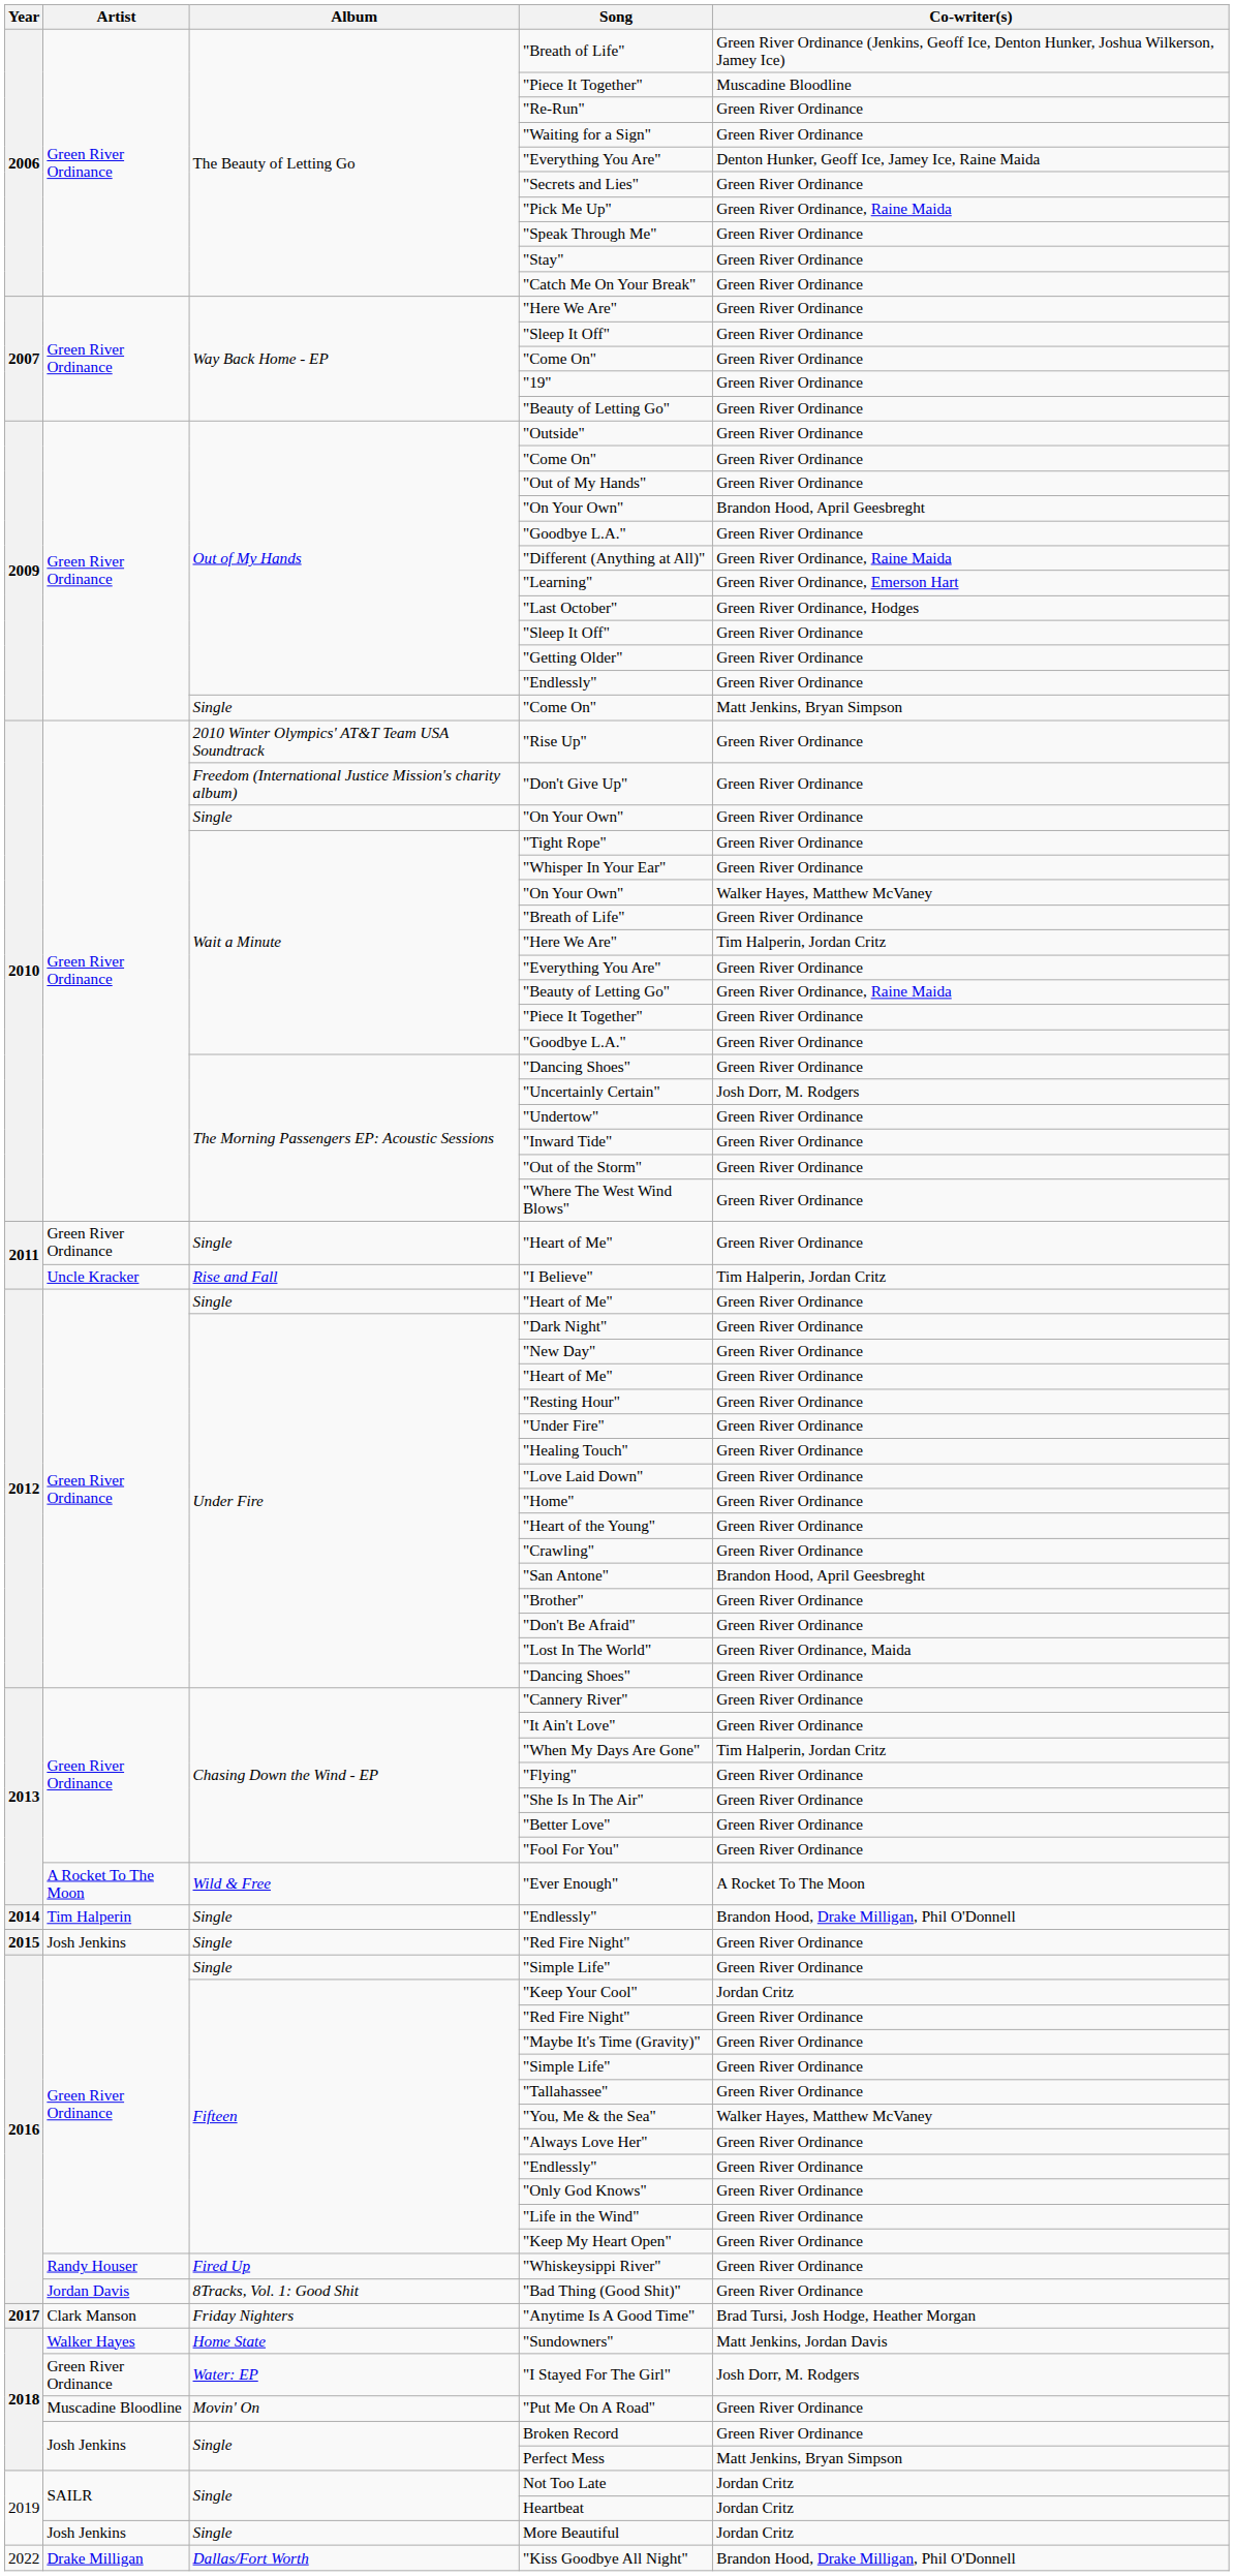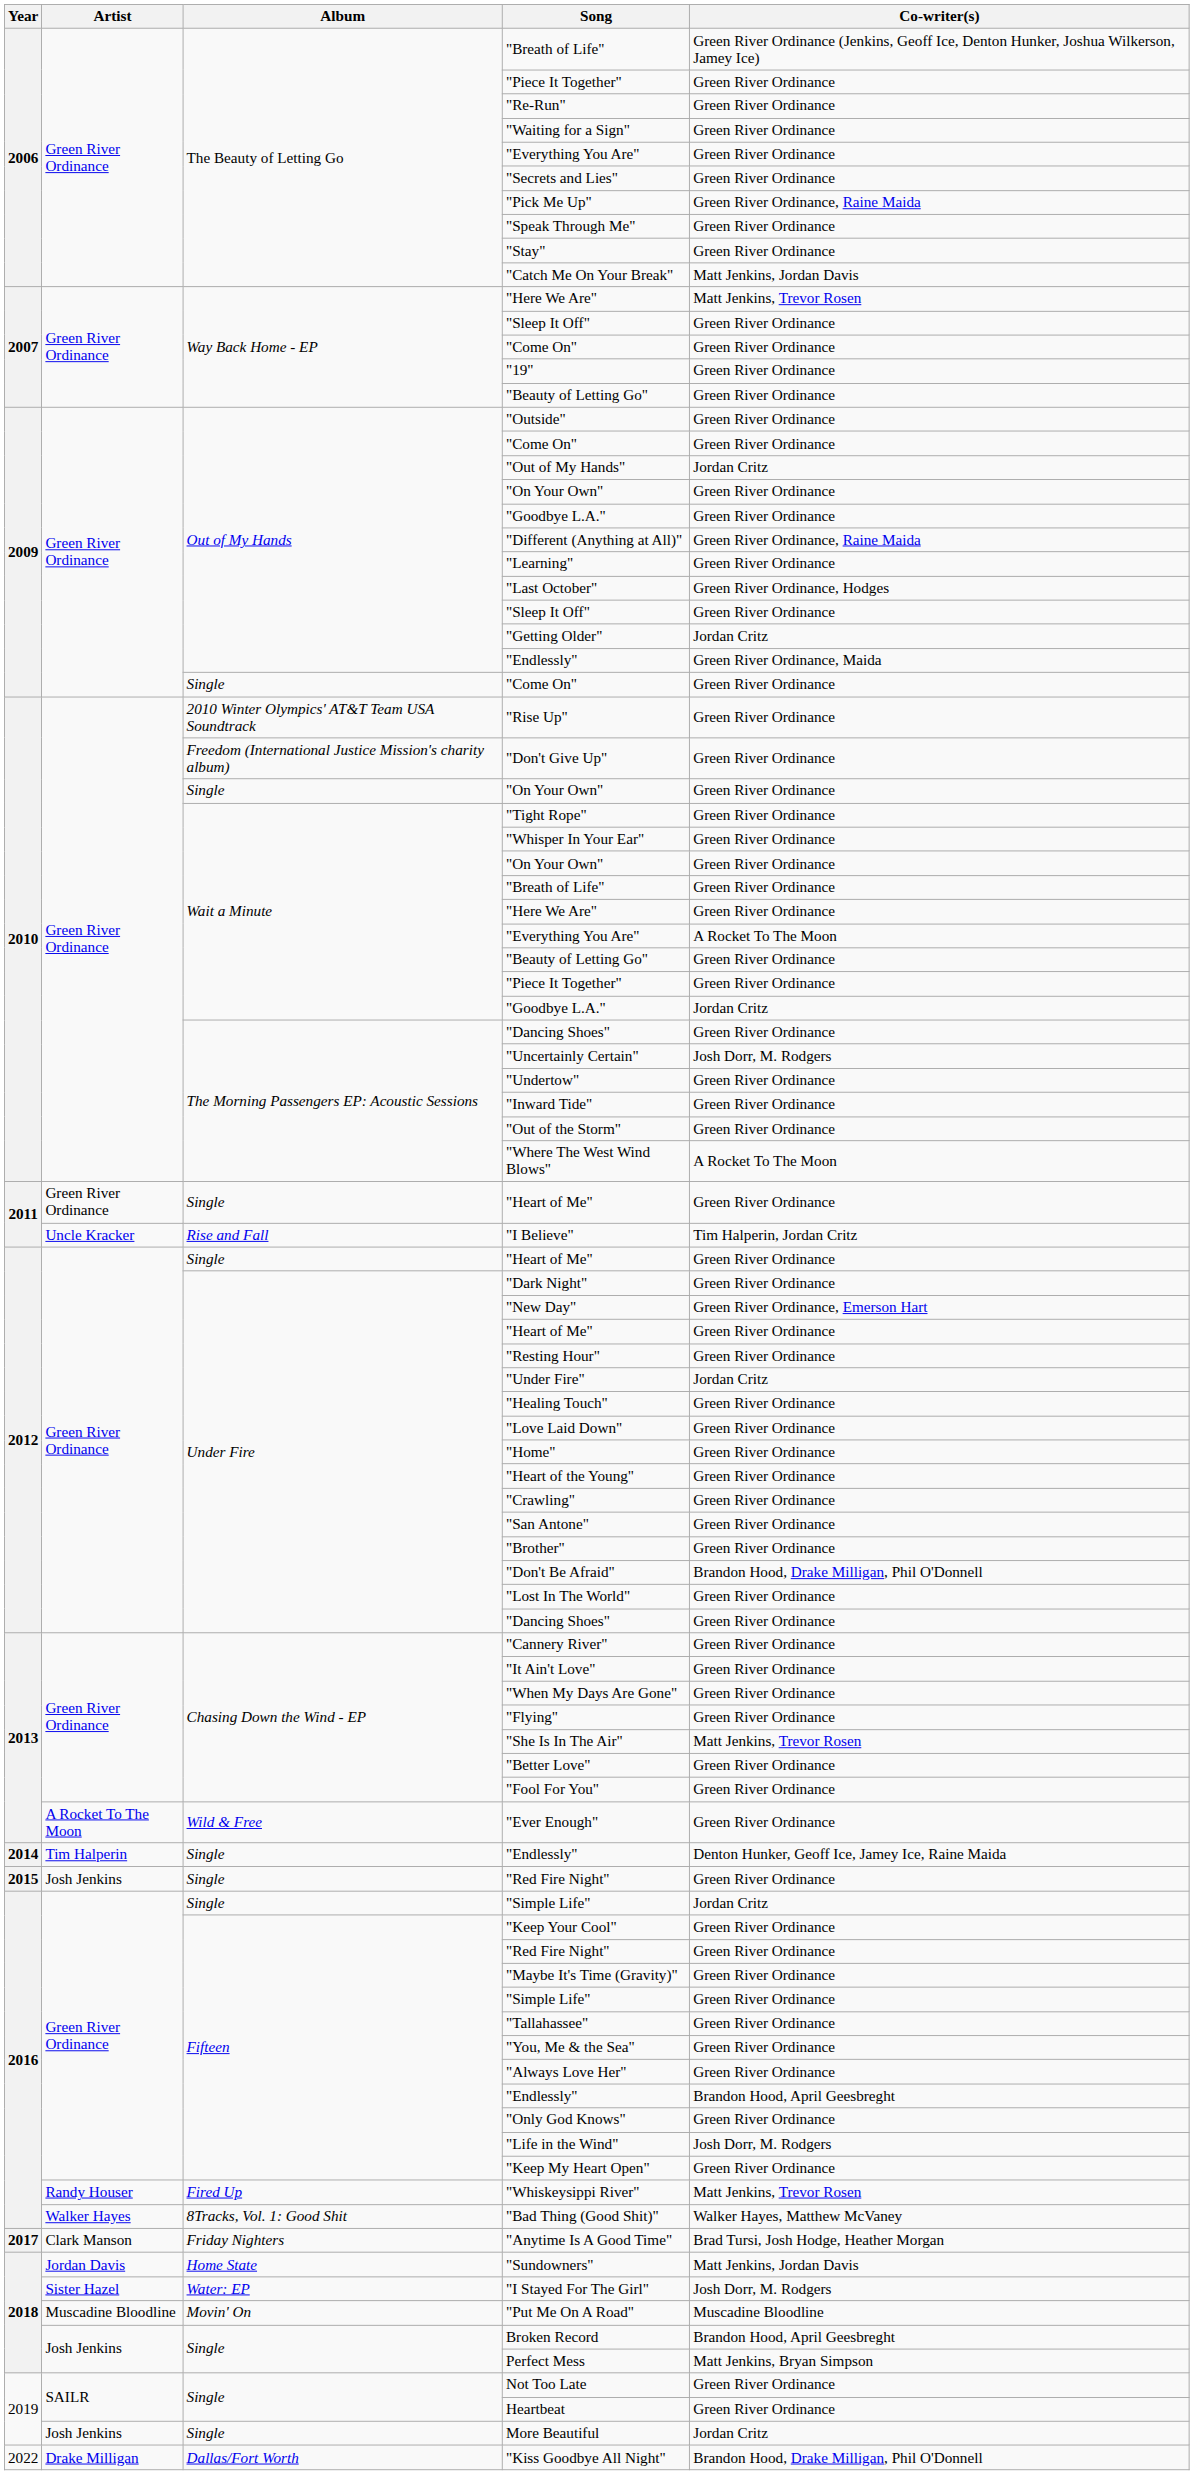The Beauty of Letting Go / "Piece It Together" | Co-writer(s): Muscadine Bloodline -> Green River Ordinance
The Beauty of Letting Go / "Everything You Are" | Co-writer(s): Denton Hunker, Geoff Ice, Jamey Ice, Raine Maida -> Green River Ordinance
"Catch Me On Your Break" | Co-writer(s): Green River Ordinance -> Matt Jenkins, Jordan Davis
Way Back Home - EP / "Here We Are" | Co-writer(s): Green River Ordinance -> Matt Jenkins, Trevor Rosen
"Out of My Hands" | Co-writer(s): Green River Ordinance -> Jordan Critz
Out of My Hands / "On Your Own" | Co-writer(s): Brandon Hood, April Geesbreght -> Green River Ordinance
"Learning" | Co-writer(s): Green River Ordinance, Emerson Hart -> Green River Ordinance
"Getting Older" | Co-writer(s): Green River Ordinance -> Jordan Critz
Out of My Hands / "Endlessly" | Co-writer(s): Green River Ordinance -> Green River Ordinance, Maida
Single / "Come On" | Co-writer(s): Matt Jenkins, Bryan Simpson -> Green River Ordinance
Wait a Minute / "On Your Own" | Co-writer(s): Walker Hayes, Matthew McVaney -> Green River Ordinance
Wait a Minute / "Here We Are" | Co-writer(s): Tim Halperin, Jordan Critz -> Green River Ordinance
Wait a Minute / "Everything You Are" | Co-writer(s): Green River Ordinance -> A Rocket To The Moon
Wait a Minute / "Beauty of Letting Go" | Co-writer(s): Green River Ordinance, Raine Maida -> Green River Ordinance
Wait a Minute / "Goodbye L.A." | Co-writer(s): Green River Ordinance -> Jordan Critz
"Where The West Wind Blows" | Co-writer(s): Green River Ordinance -> A Rocket To The Moon
"New Day" | Co-writer(s): Green River Ordinance -> Green River Ordinance, Emerson Hart
"Under Fire" | Co-writer(s): Green River Ordinance -> Jordan Critz
"San Antone" | Co-writer(s): Brandon Hood, April Geesbreght -> Green River Ordinance
"Don't Be Afraid" | Co-writer(s): Green River Ordinance -> Brandon Hood, Drake Milligan, Phil O'Donnell
"Lost In The World" | Co-writer(s): Green River Ordinance, Maida -> Green River Ordinance
"When My Days Are Gone" | Co-writer(s): Tim Halperin, Jordan Critz -> Green River Ordinance
"She Is In The Air" | Co-writer(s): Green River Ordinance -> Matt Jenkins, Trevor Rosen
"Ever Enough" | Co-writer(s): A Rocket To The Moon -> Green River Ordinance
Single / "Endlessly" | Co-writer(s): Brandon Hood, Drake Milligan, Phil O'Donnell -> Denton Hunker, Geoff Ice, Jamey Ice, Raine Maida
Single / "Simple Life" | Co-writer(s): Green River Ordinance -> Jordan Critz
"Keep Your Cool" | Co-writer(s): Jordan Critz -> Green River Ordinance
"You, Me & the Sea" | Co-writer(s): Walker Hayes, Matthew McVaney -> Green River Ordinance
Fifteen / "Endlessly" | Co-writer(s): Green River Ordinance -> Brandon Hood, April Geesbreght
"Life in the Wind" | Co-writer(s): Green River Ordinance -> Josh Dorr, M. Rodgers
"Whiskeysippi River" | Co-writer(s): Green River Ordinance -> Matt Jenkins, Trevor Rosen
"Bad Thing (Good Shit)" | Artist: Jordan Davis -> Walker Hayes
"Bad Thing (Good Shit)" | Co-writer(s): Green River Ordinance -> Walker Hayes, Matthew McVaney
"Sundowners" | Artist: Walker Hayes -> Jordan Davis
"I Stayed For The Girl" | Artist: Green River Ordinance -> Sister Hazel
"Put Me On A Road" | Co-writer(s): Green River Ordinance -> Muscadine Bloodline
Broken Record | Co-writer(s): Green River Ordinance -> Brandon Hood, April Geesbreght
Not Too Late | Co-writer(s): Jordan Critz -> Green River Ordinance
Heartbeat | Co-writer(s): Jordan Critz -> Green River Ordinance
